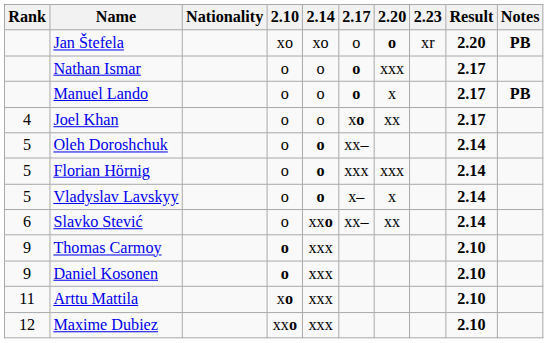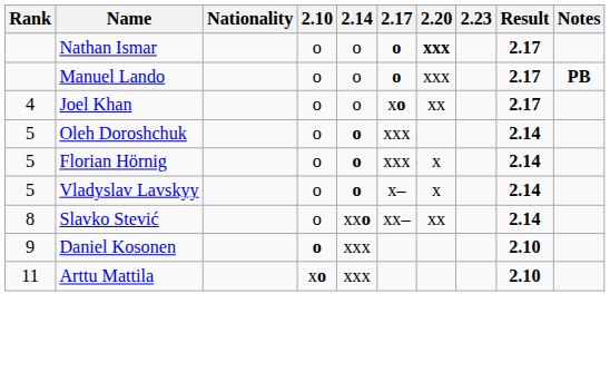- row: Jan Štefela | xo | xo | o | o | xr | 2.20 | PB
Nathan Ismar | 2.20: normal -> bold
Manuel Lando | 2.20: x -> xxx
Oleh Doroshchuk | 2.17: xx– -> xxx
Florian Hörnig | 2.20: xxx -> x
Slavko Stević | Rank: 6 -> 8
- row: 9 | Thomas Carmoy | o | xxx | 2.10
- row: 12 | Maxime Dubiez | xxo | xxx | 2.10
